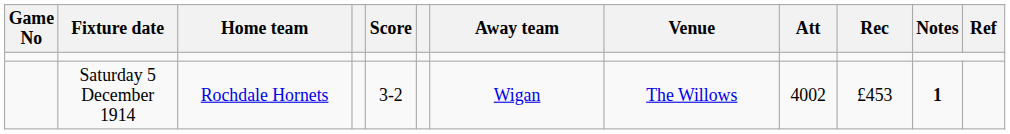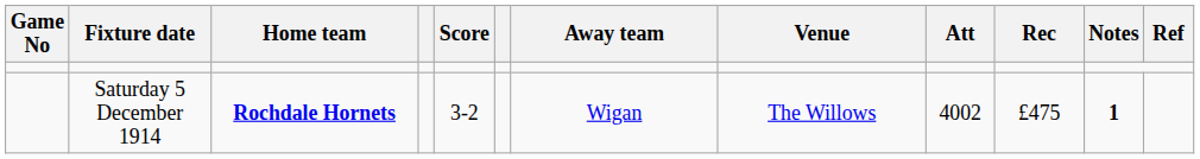Saturday 5 December 1914 | Home team: normal -> bold
Saturday 5 December 1914 | Rec: £453 -> £475
